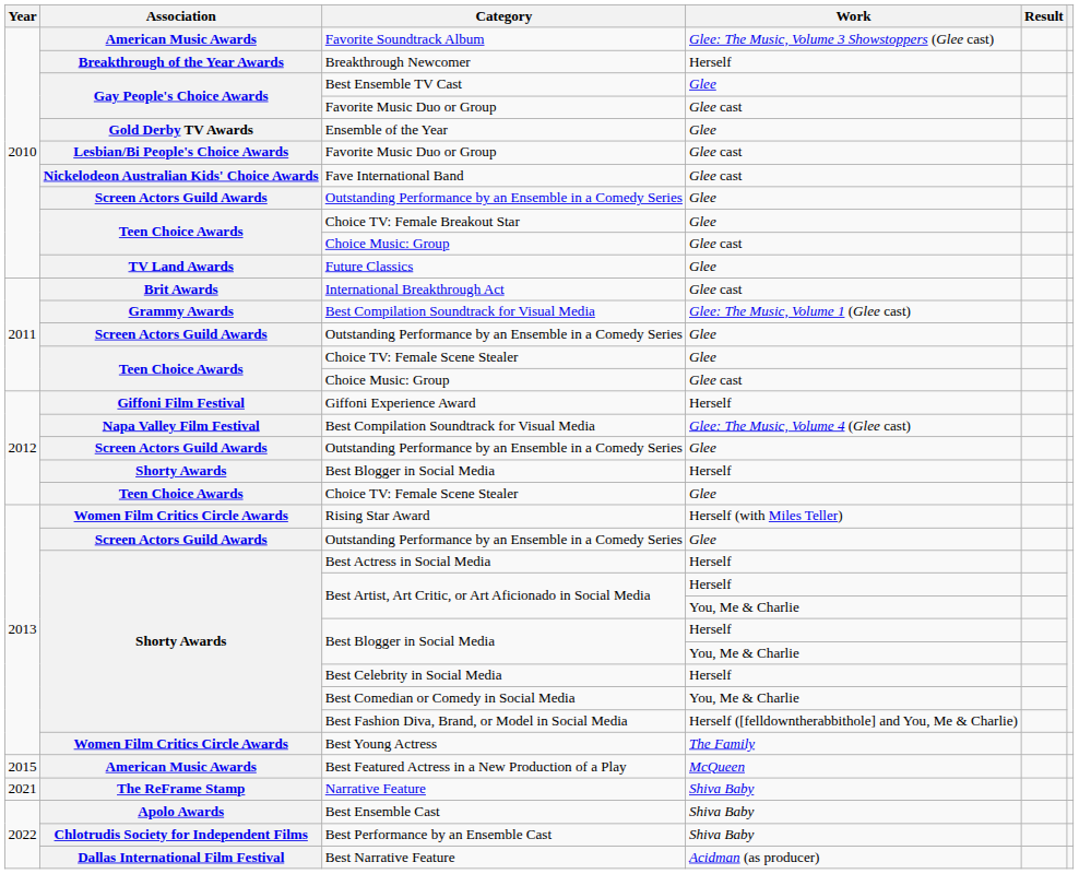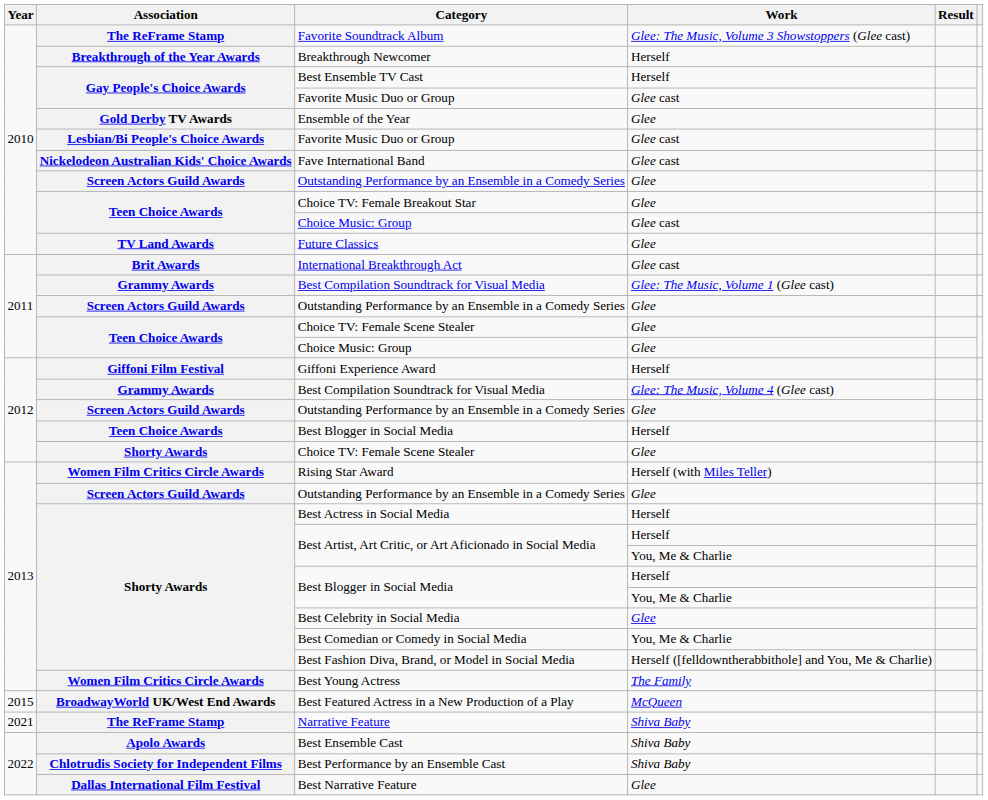Favorite Soundtrack Album | Association: American Music Awards -> The ReFrame Stamp
Best Ensemble TV Cast | Work: Glee -> Herself
2011 / Choice Music: Group | Work: Glee cast -> Glee
2012 / Best Compilation Soundtrack for Visual Media | Association: Napa Valley Film Festival -> Grammy Awards
2012 / Best Blogger in Social Media | Association: Shorty Awards -> Teen Choice Awards
2012 / Choice TV: Female Scene Stealer | Association: Teen Choice Awards -> Shorty Awards
Best Celebrity in Social Media | Work: Herself -> Glee
Best Featured Actress in a New Production of a Play | Association: American Music Awards -> BroadwayWorld UK/West End Awards
Best Narrative Feature | Work: Acidman (as producer) -> Glee
